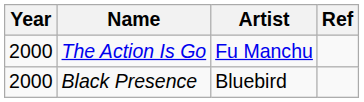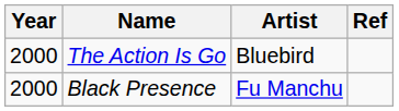The Action Is Go | Artist: Fu Manchu -> Bluebird
Black Presence | Artist: Bluebird -> Fu Manchu
